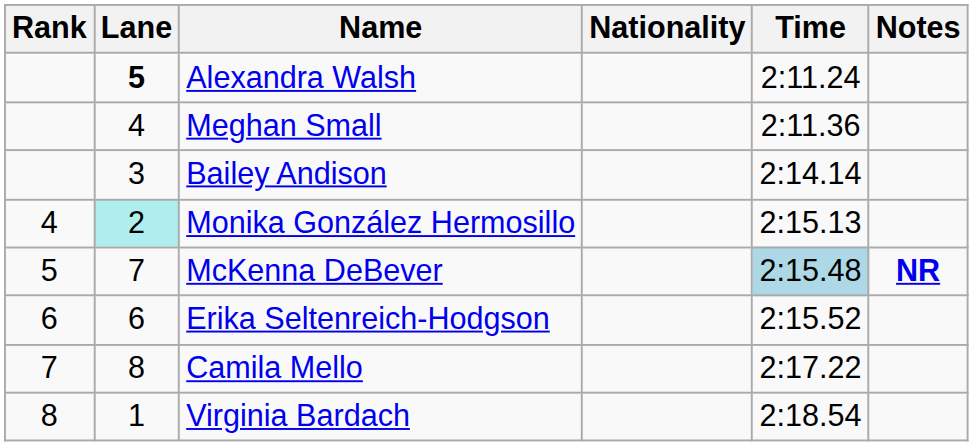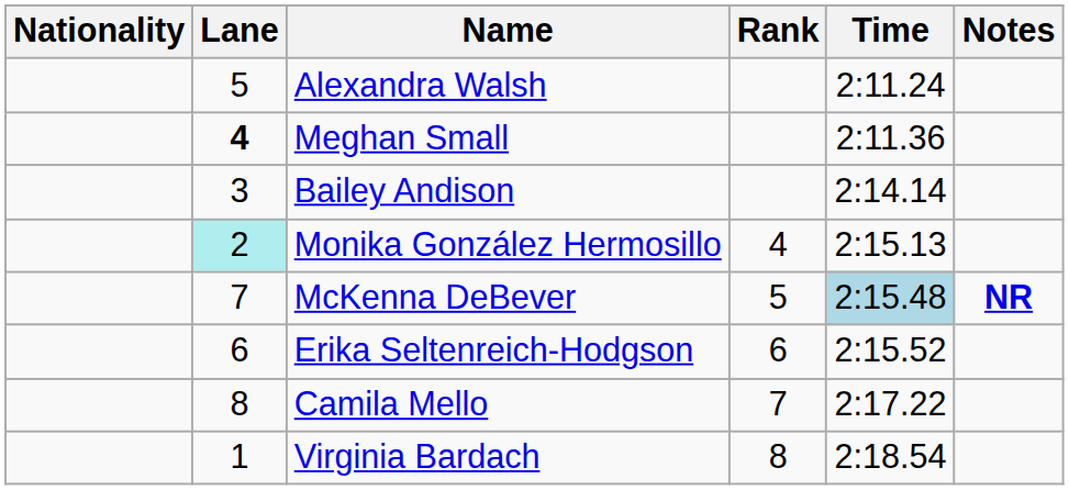columns swapped: Rank <-> Nationality
Alexandra Walsh | Lane: bold -> normal
Meghan Small | Lane: normal -> bold
